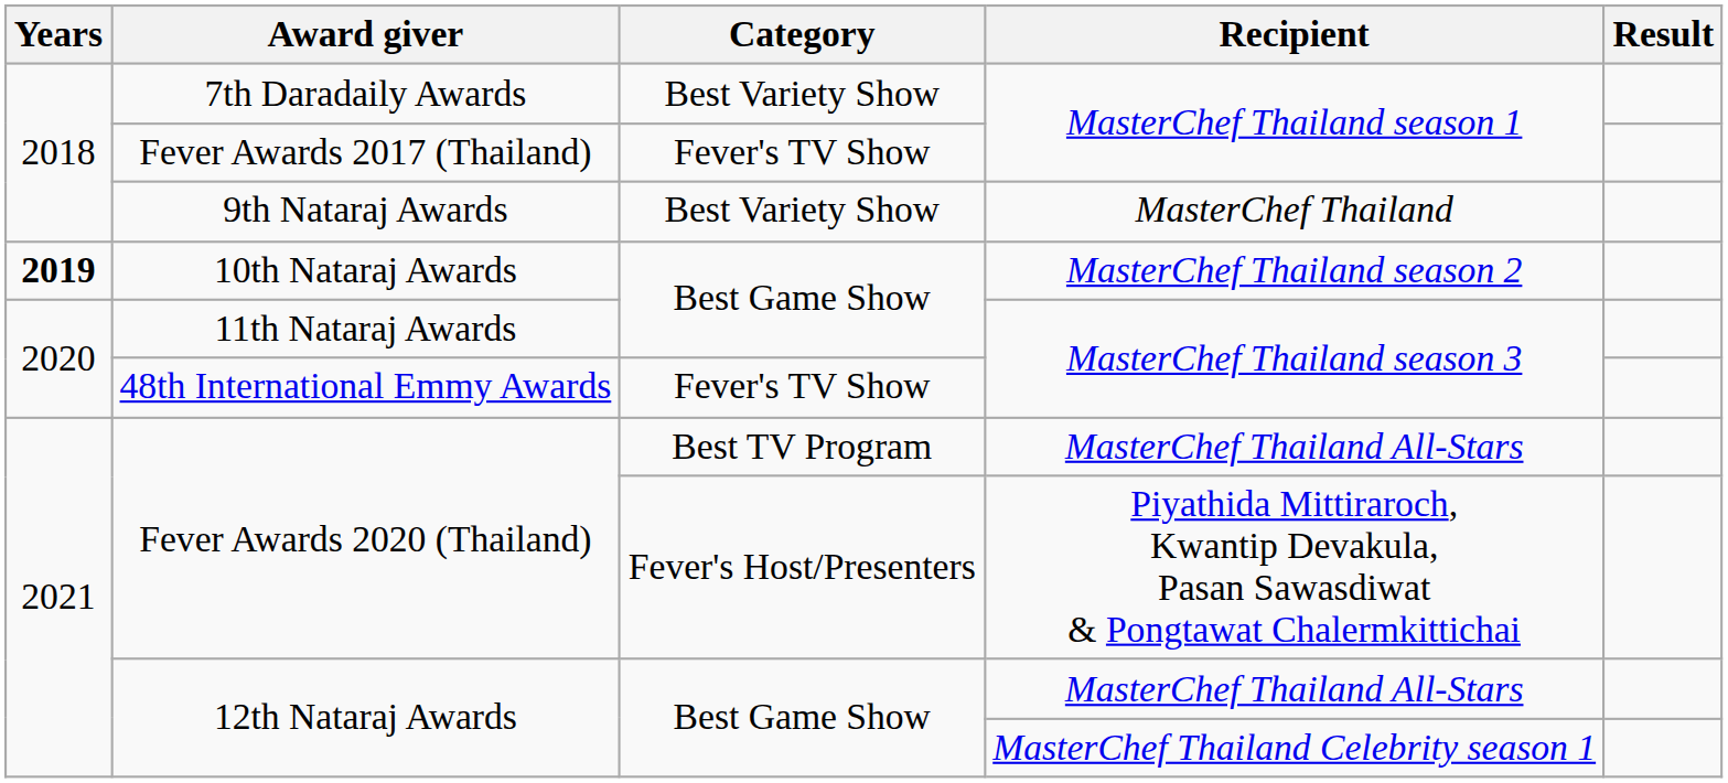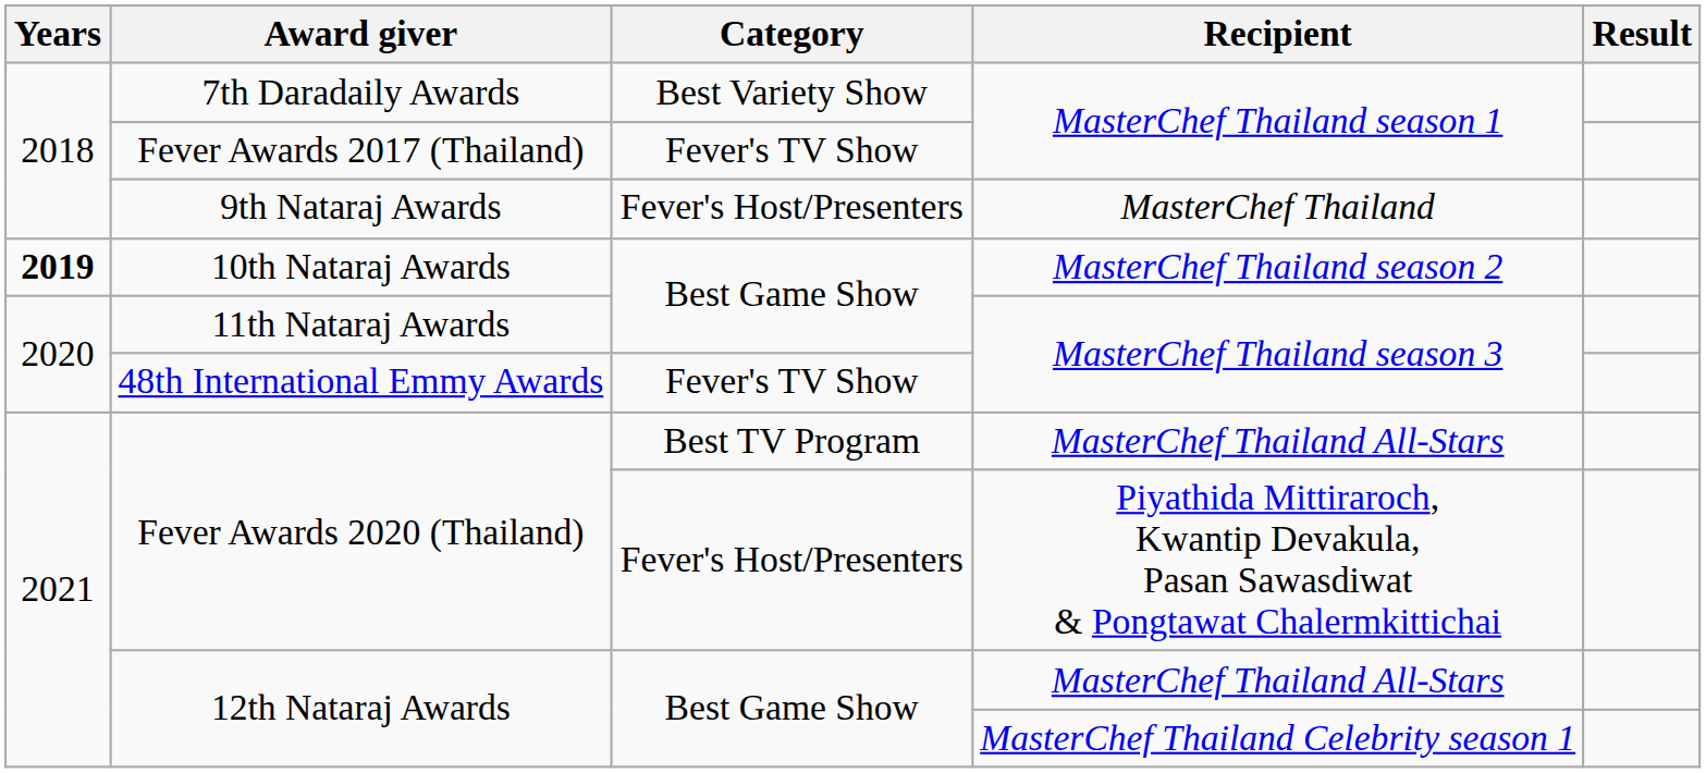9th Nataraj Awards | Category: Best Variety Show -> Fever's Host/Presenters
